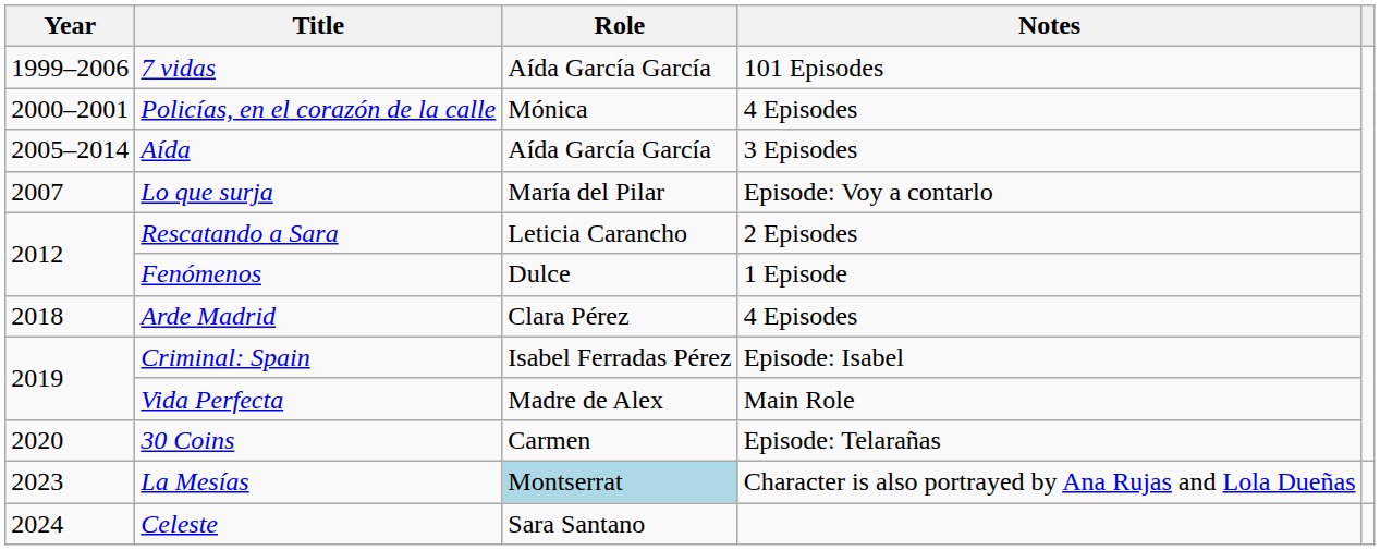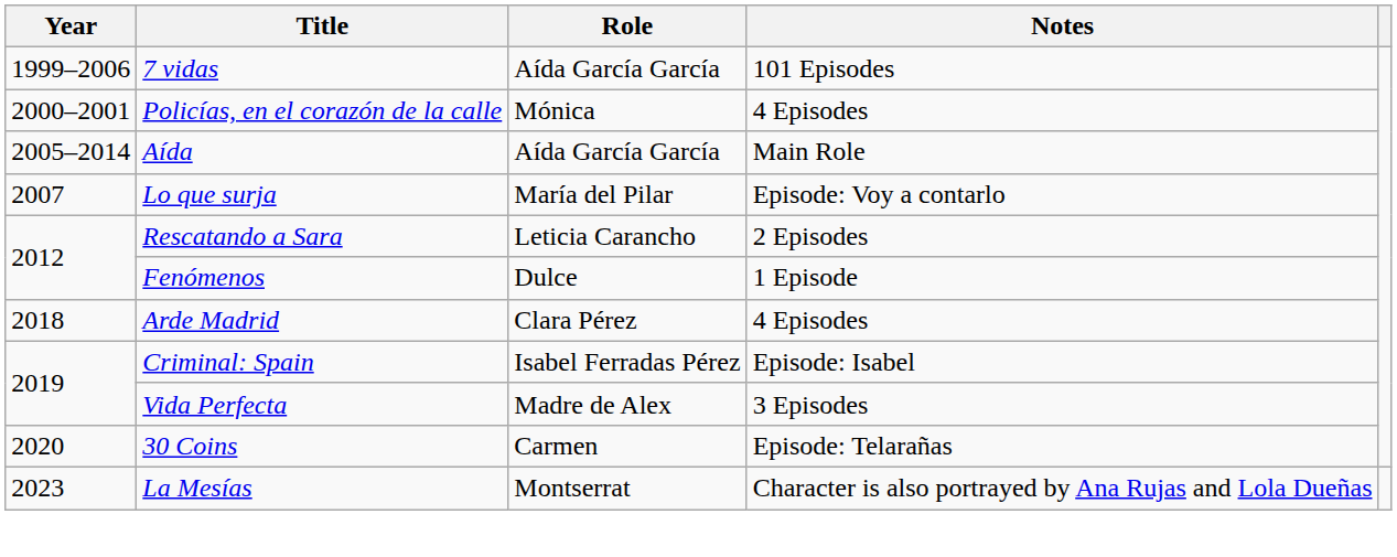Aída | Notes: 3 Episodes -> Main Role
Vida Perfecta | Notes: Main Role -> 3 Episodes
La Mesías | Role: lightblue background -> no background
- row: 2024 | Celeste | Sara Santano
